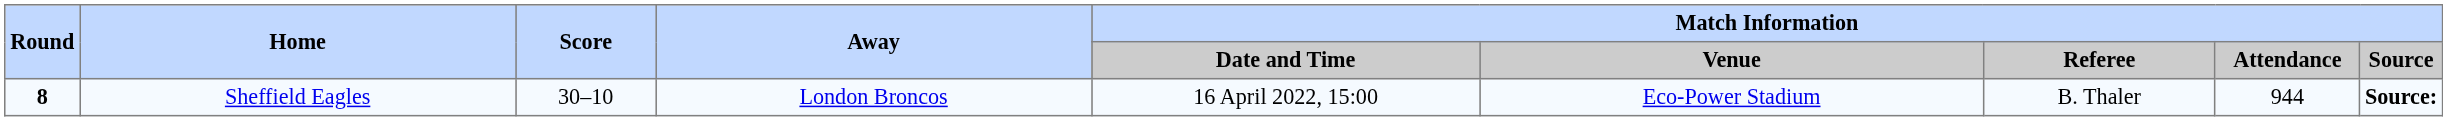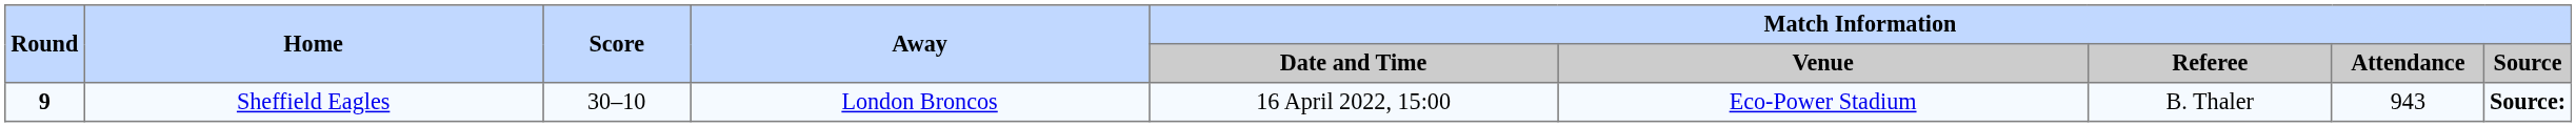Sheffield Eagles | Round: 8 -> 9
Sheffield Eagles | Match Information / Attendance: 944 -> 943
